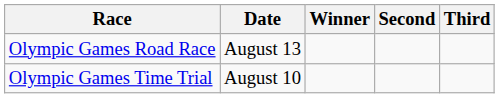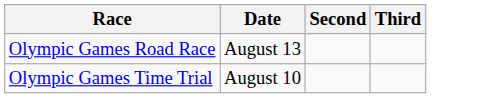- column: Winner
